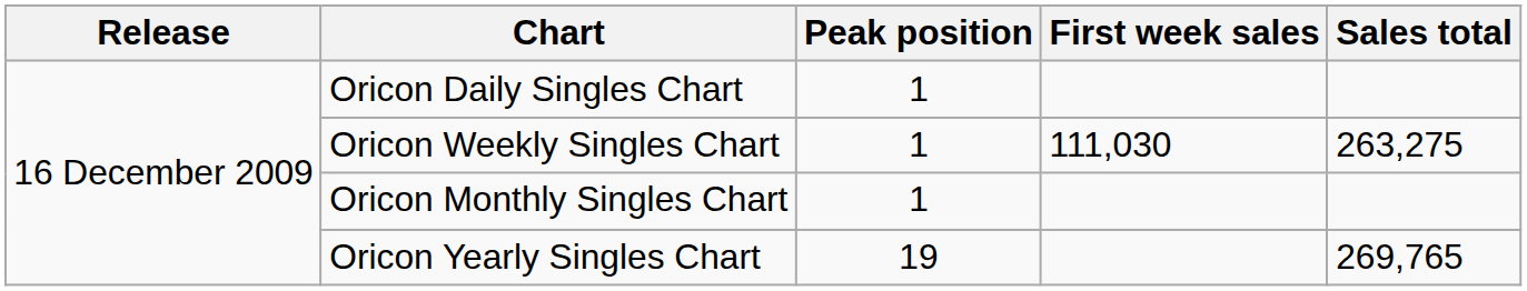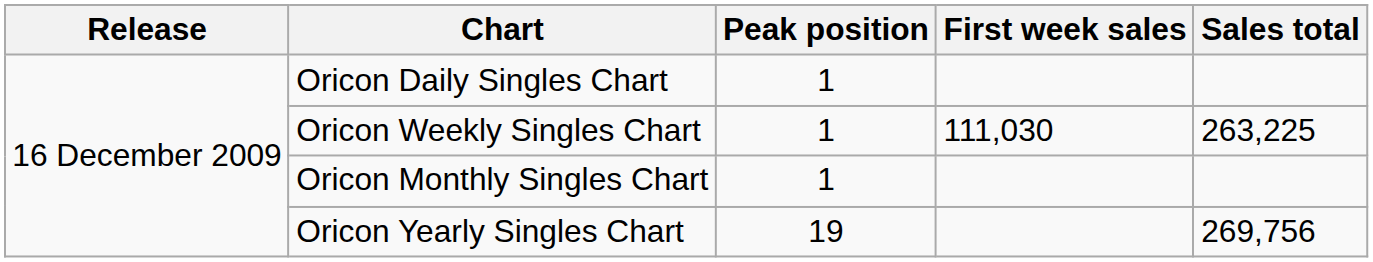Oricon Weekly Singles Chart | Sales total: 263,275 -> 263,225
Oricon Yearly Singles Chart | Sales total: 269,765 -> 269,756
